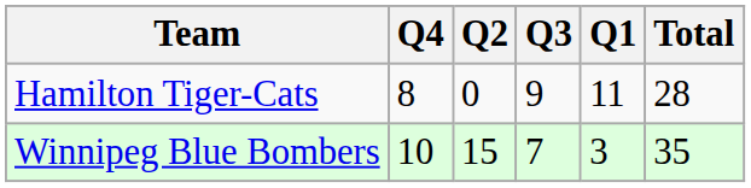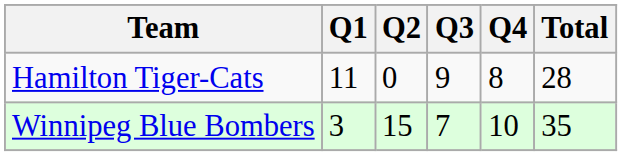columns swapped: Q1 <-> Q4
